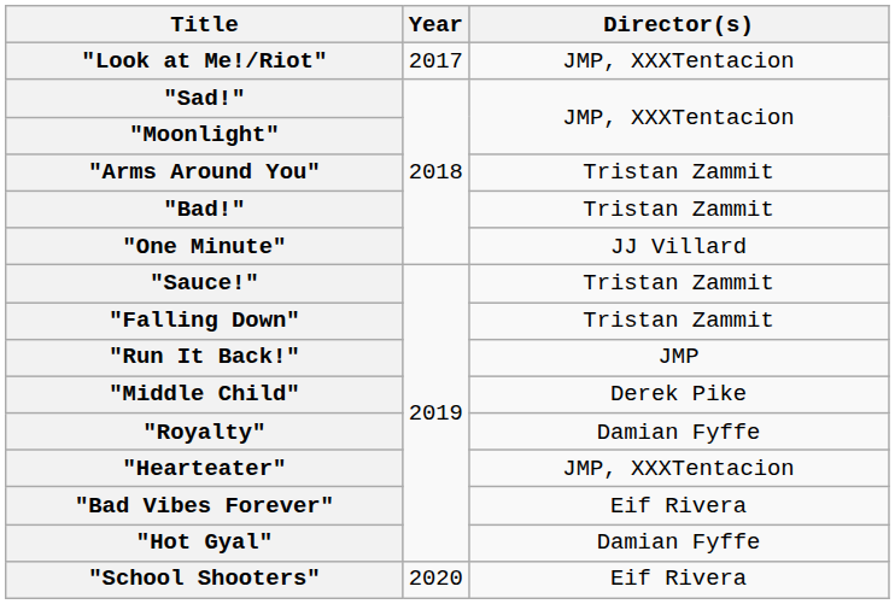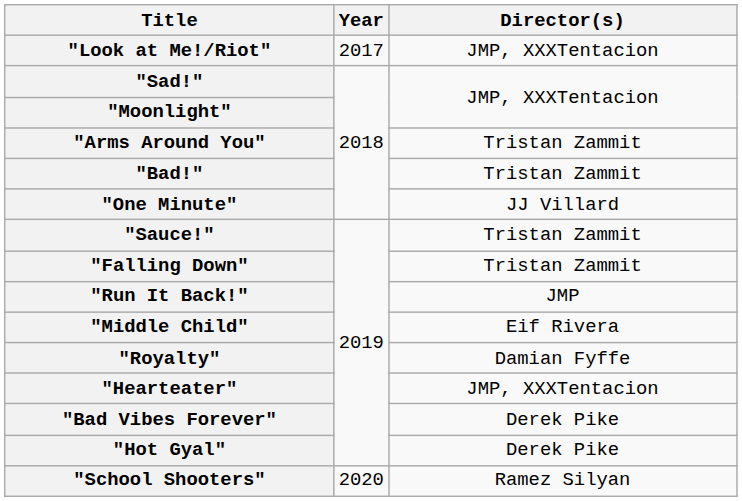"Middle Child" | Director(s): Derek Pike -> Eif Rivera
"Bad Vibes Forever" | Director(s): Eif Rivera -> Derek Pike
"Hot Gyal" | Director(s): Damian Fyffe -> Derek Pike
"School Shooters" | Director(s): Eif Rivera -> Ramez Silyan
